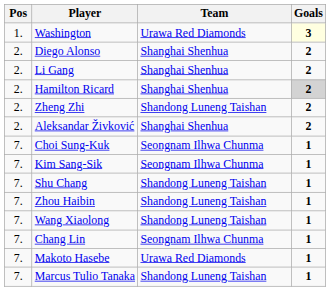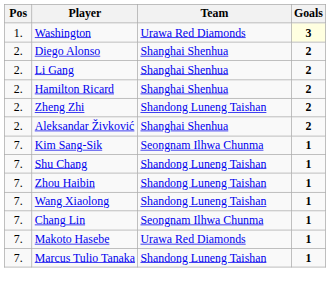Hamilton Ricard | Goals: lightgrey background -> no background
- row: 7. | Choi Sung-Kuk | Seongnam Ilhwa Chunma | 1
